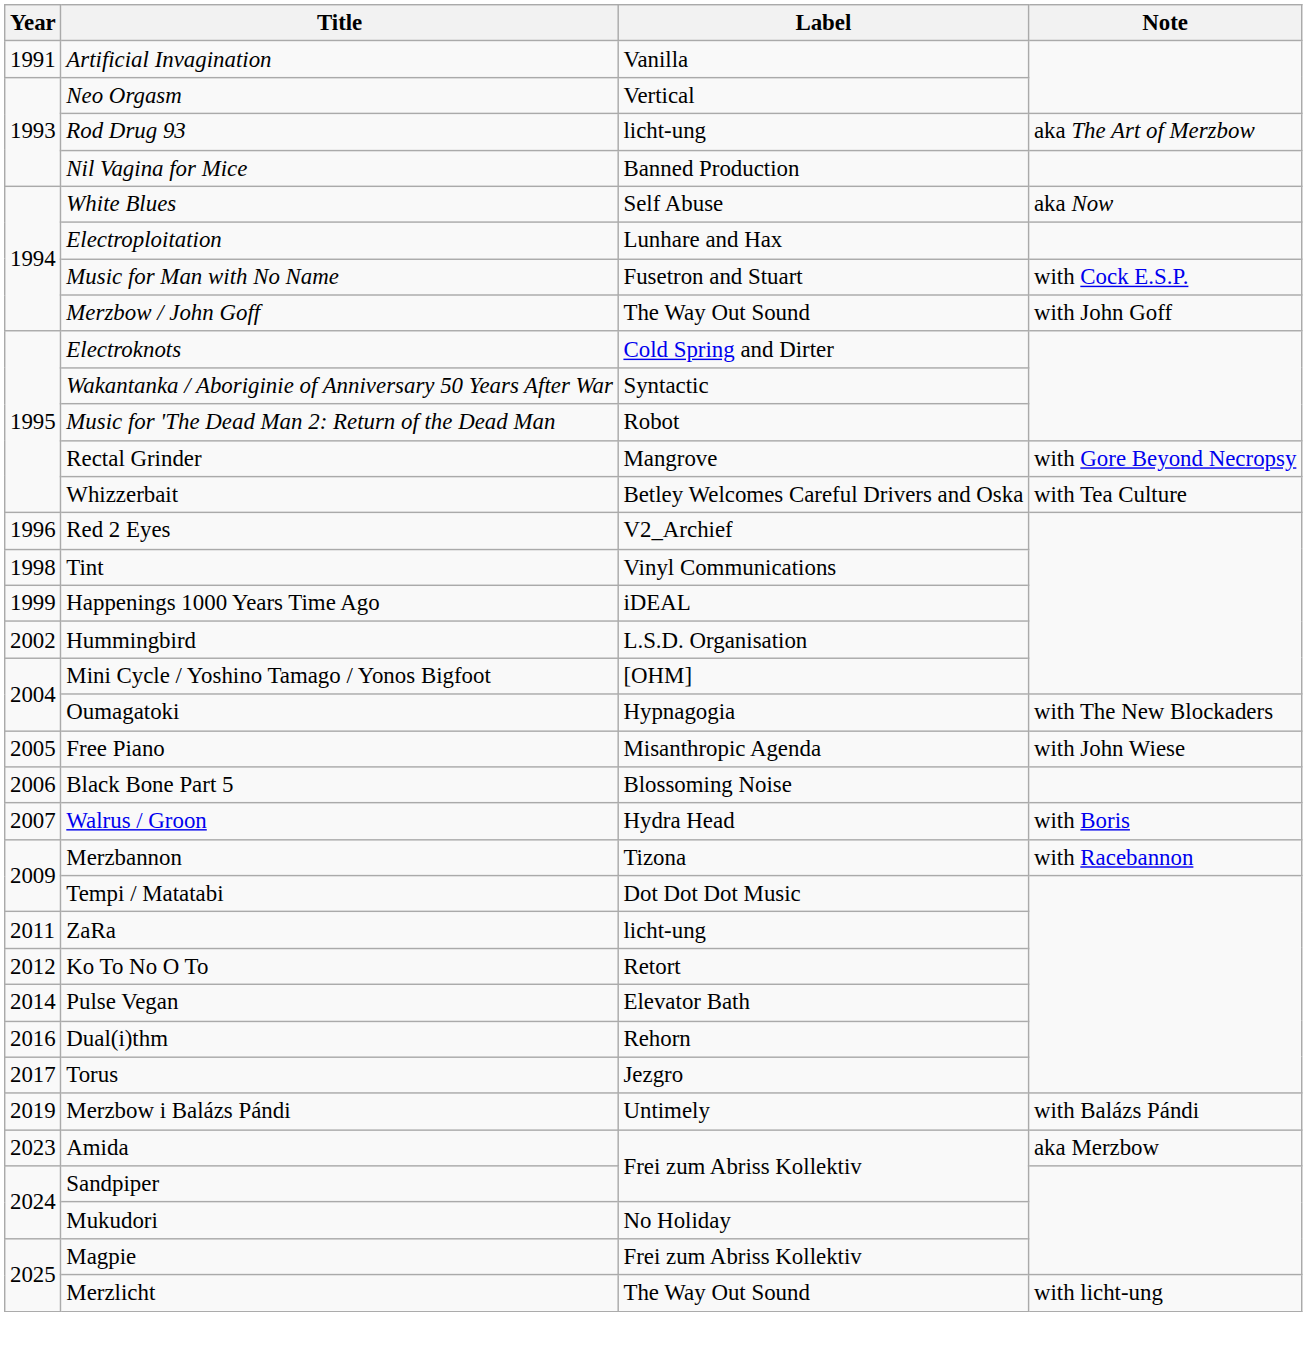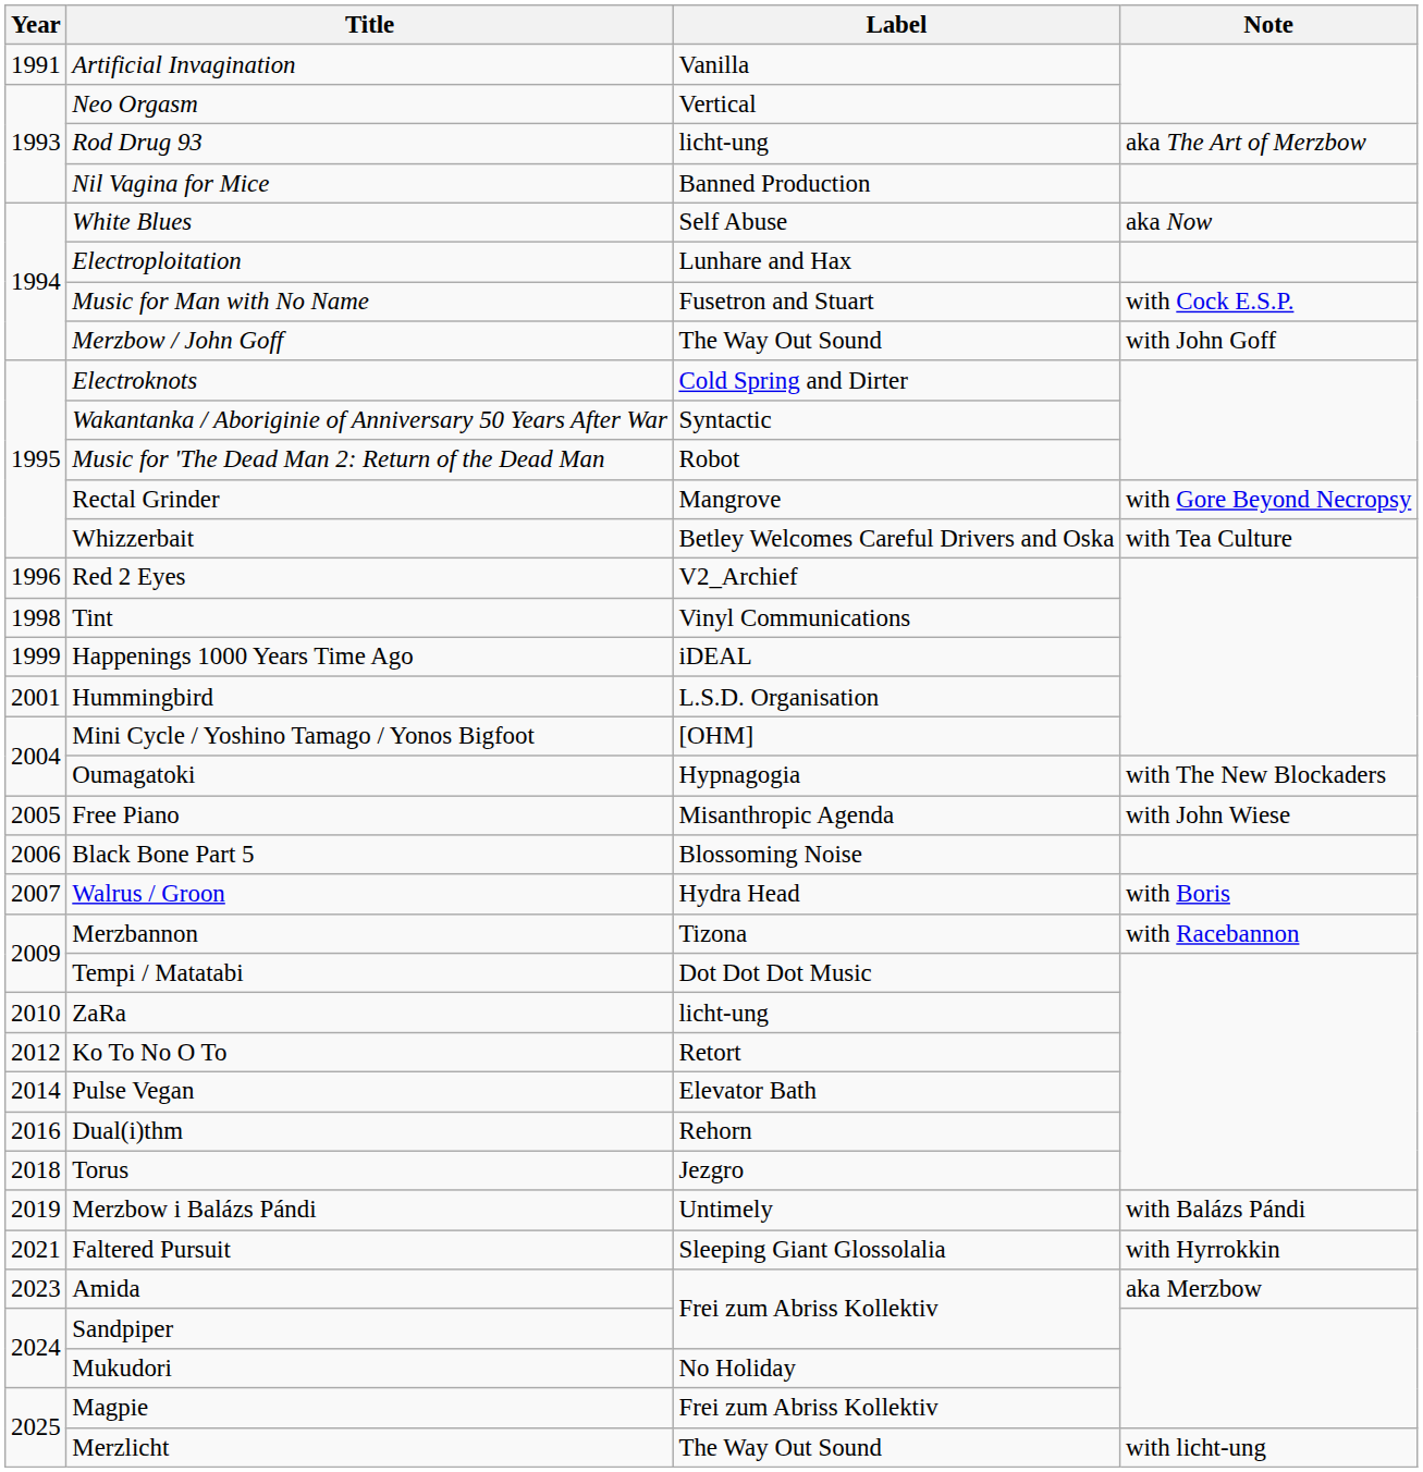Hummingbird | Year: 2002 -> 2001
ZaRa | Year: 2011 -> 2010
Torus | Year: 2017 -> 2018
+ row: 2021 | Faltered Pursuit | Sleeping Giant Glossolalia | with Hyrrokkin
